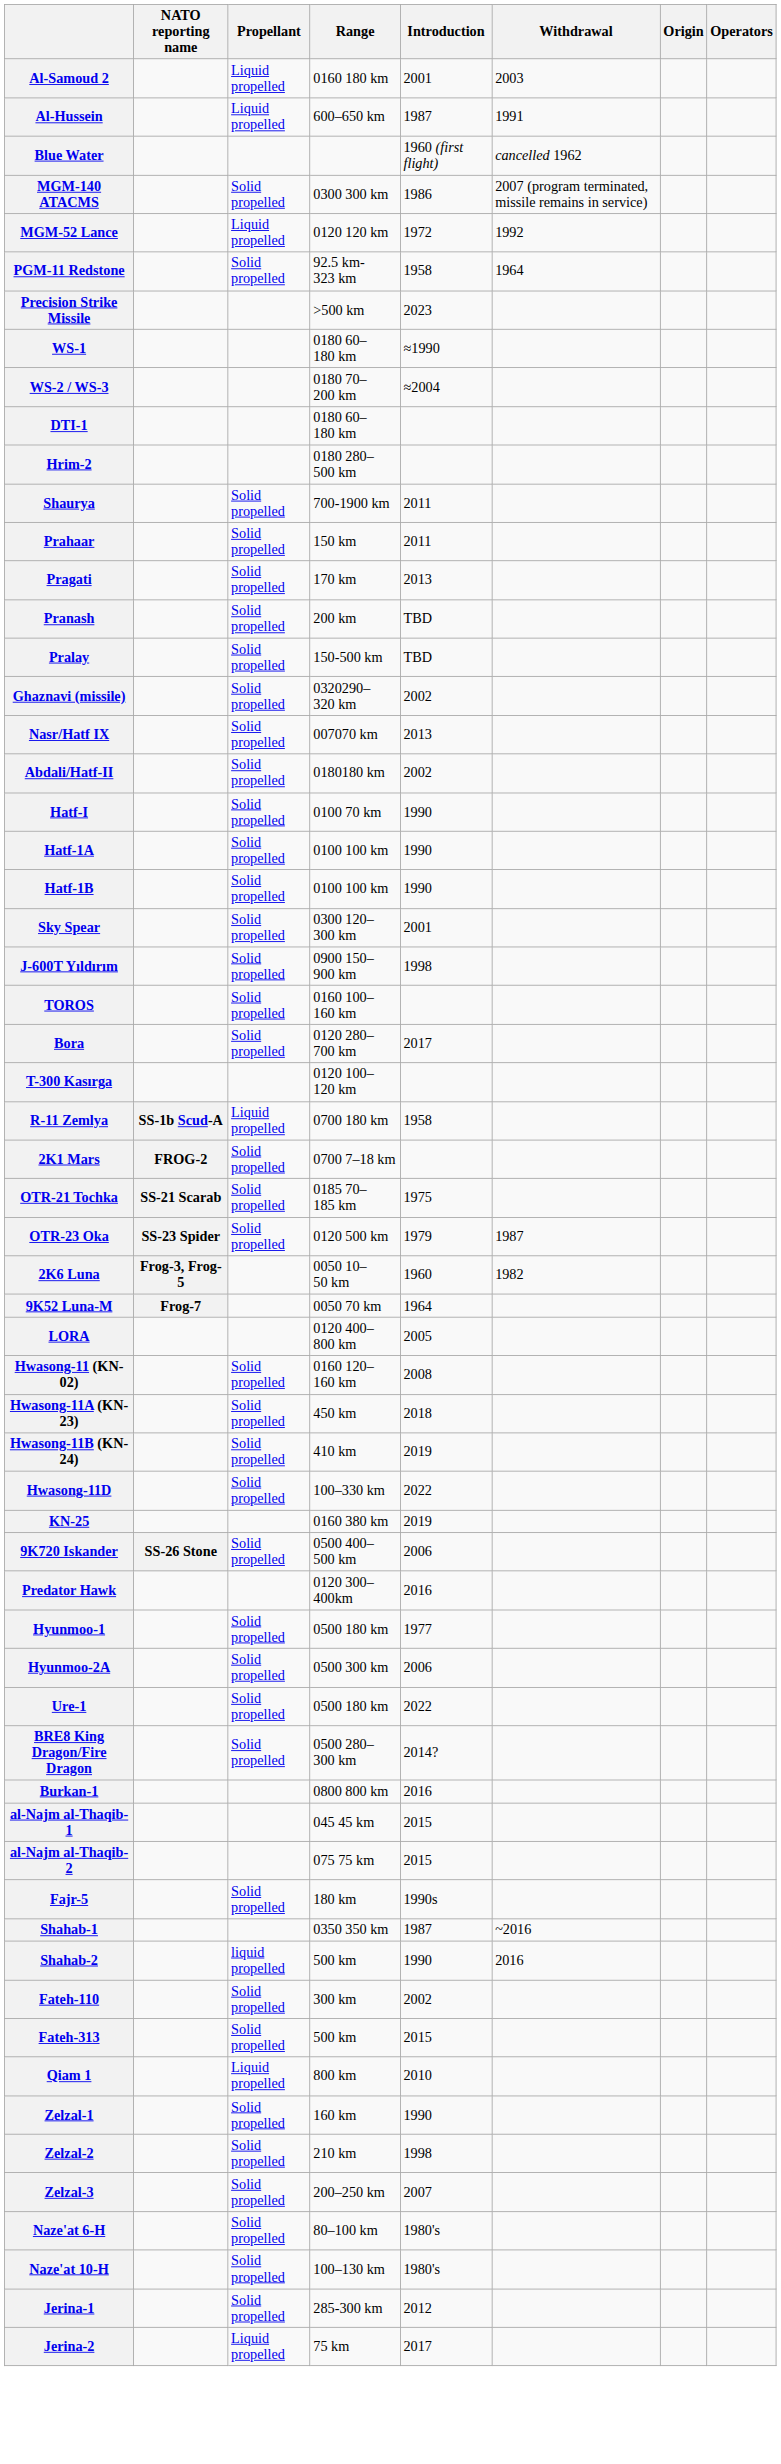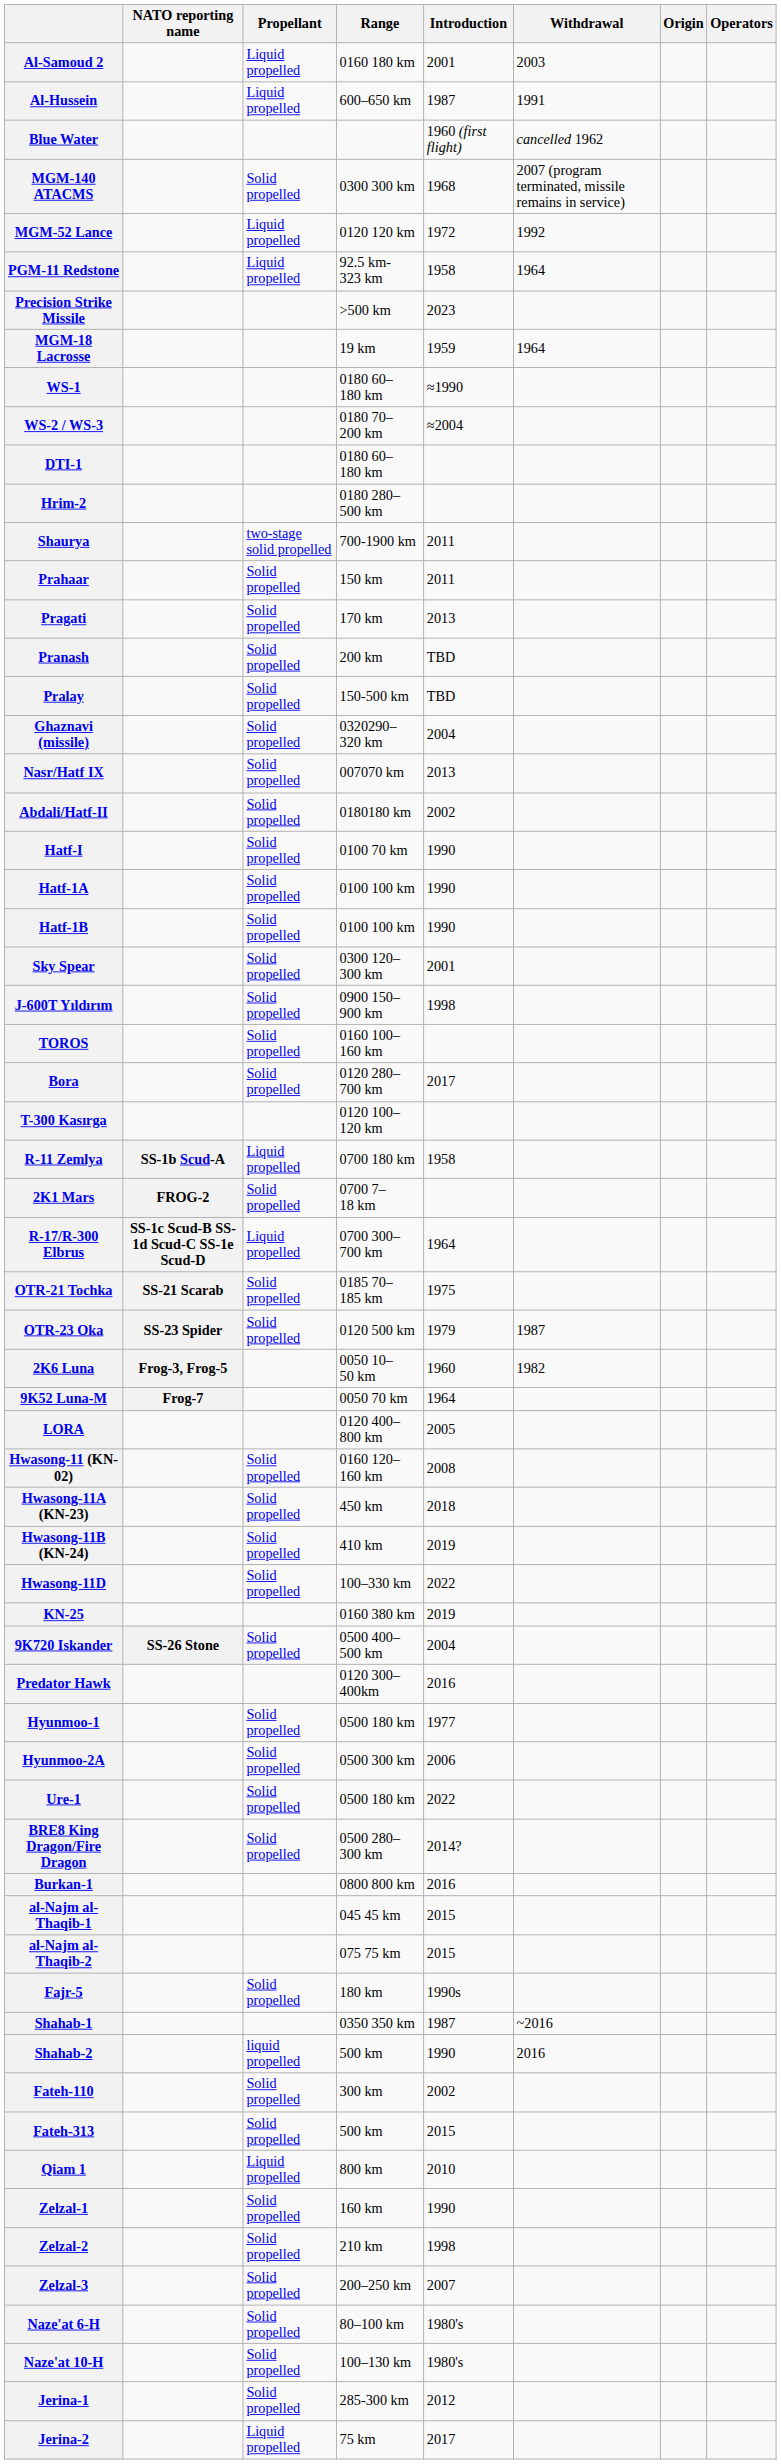MGM-140 ATACMS | Introduction: 1986 -> 1968
PGM-11 Redstone | Propellant: Solid propelled -> Liquid propelled
+ row: MGM-18 Lacrosse | 19 km | 1959 | 1964
Shaurya | Propellant: Solid propelled -> two-stage solid propelled
Ghaznavi (missile) | Introduction: 2002 -> 2004
+ row: R-17/R-300 Elbrus | SS-1c Scud-B SS-1d Scud-C SS-1e Scud-D | Liquid propelled | 0700 300–700 km | 1964
9K720 Iskander | Introduction: 2006 -> 2004
